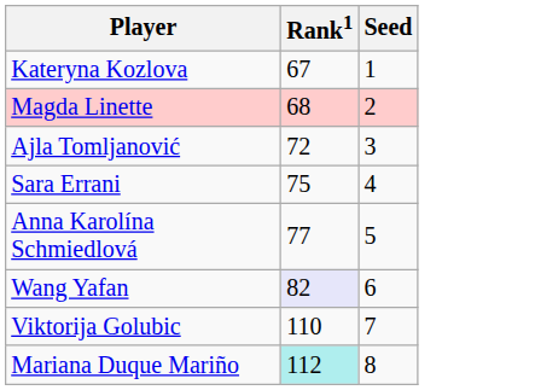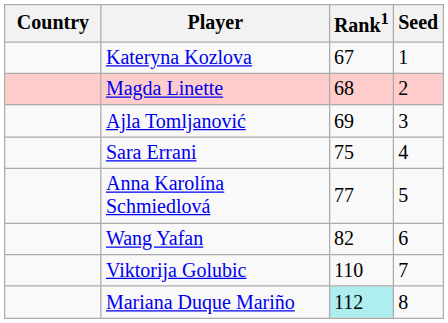+ column: Country
Ajla Tomljanović | Rank1: 72 -> 69
Wang Yafan | Rank1: lavender background -> no background
